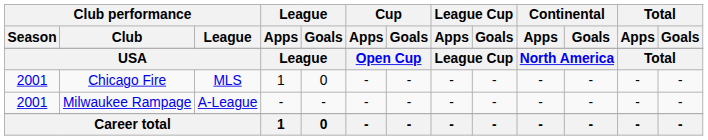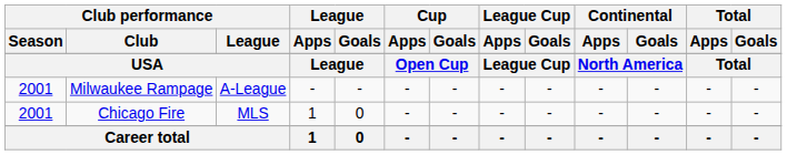rows swapped: Chicago Fire <-> Milwaukee Rampage
